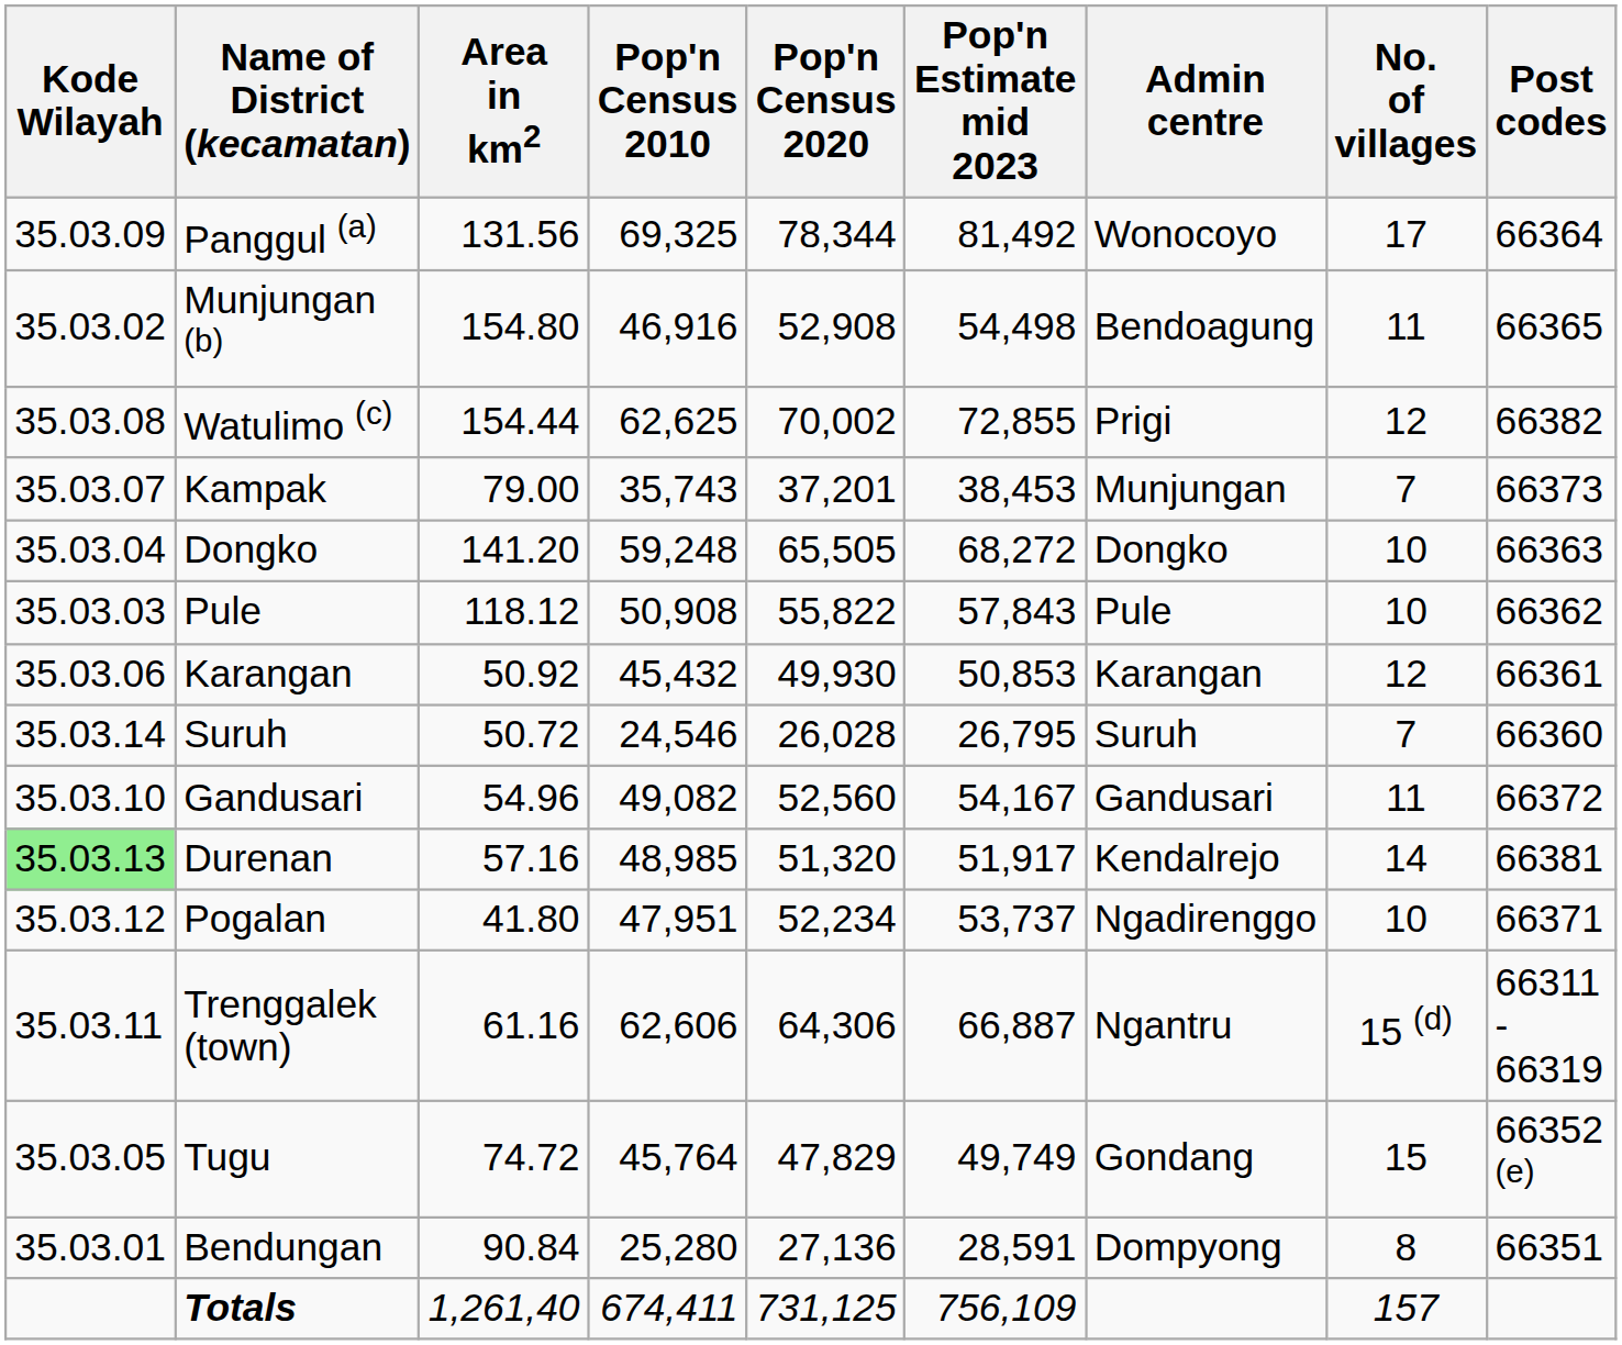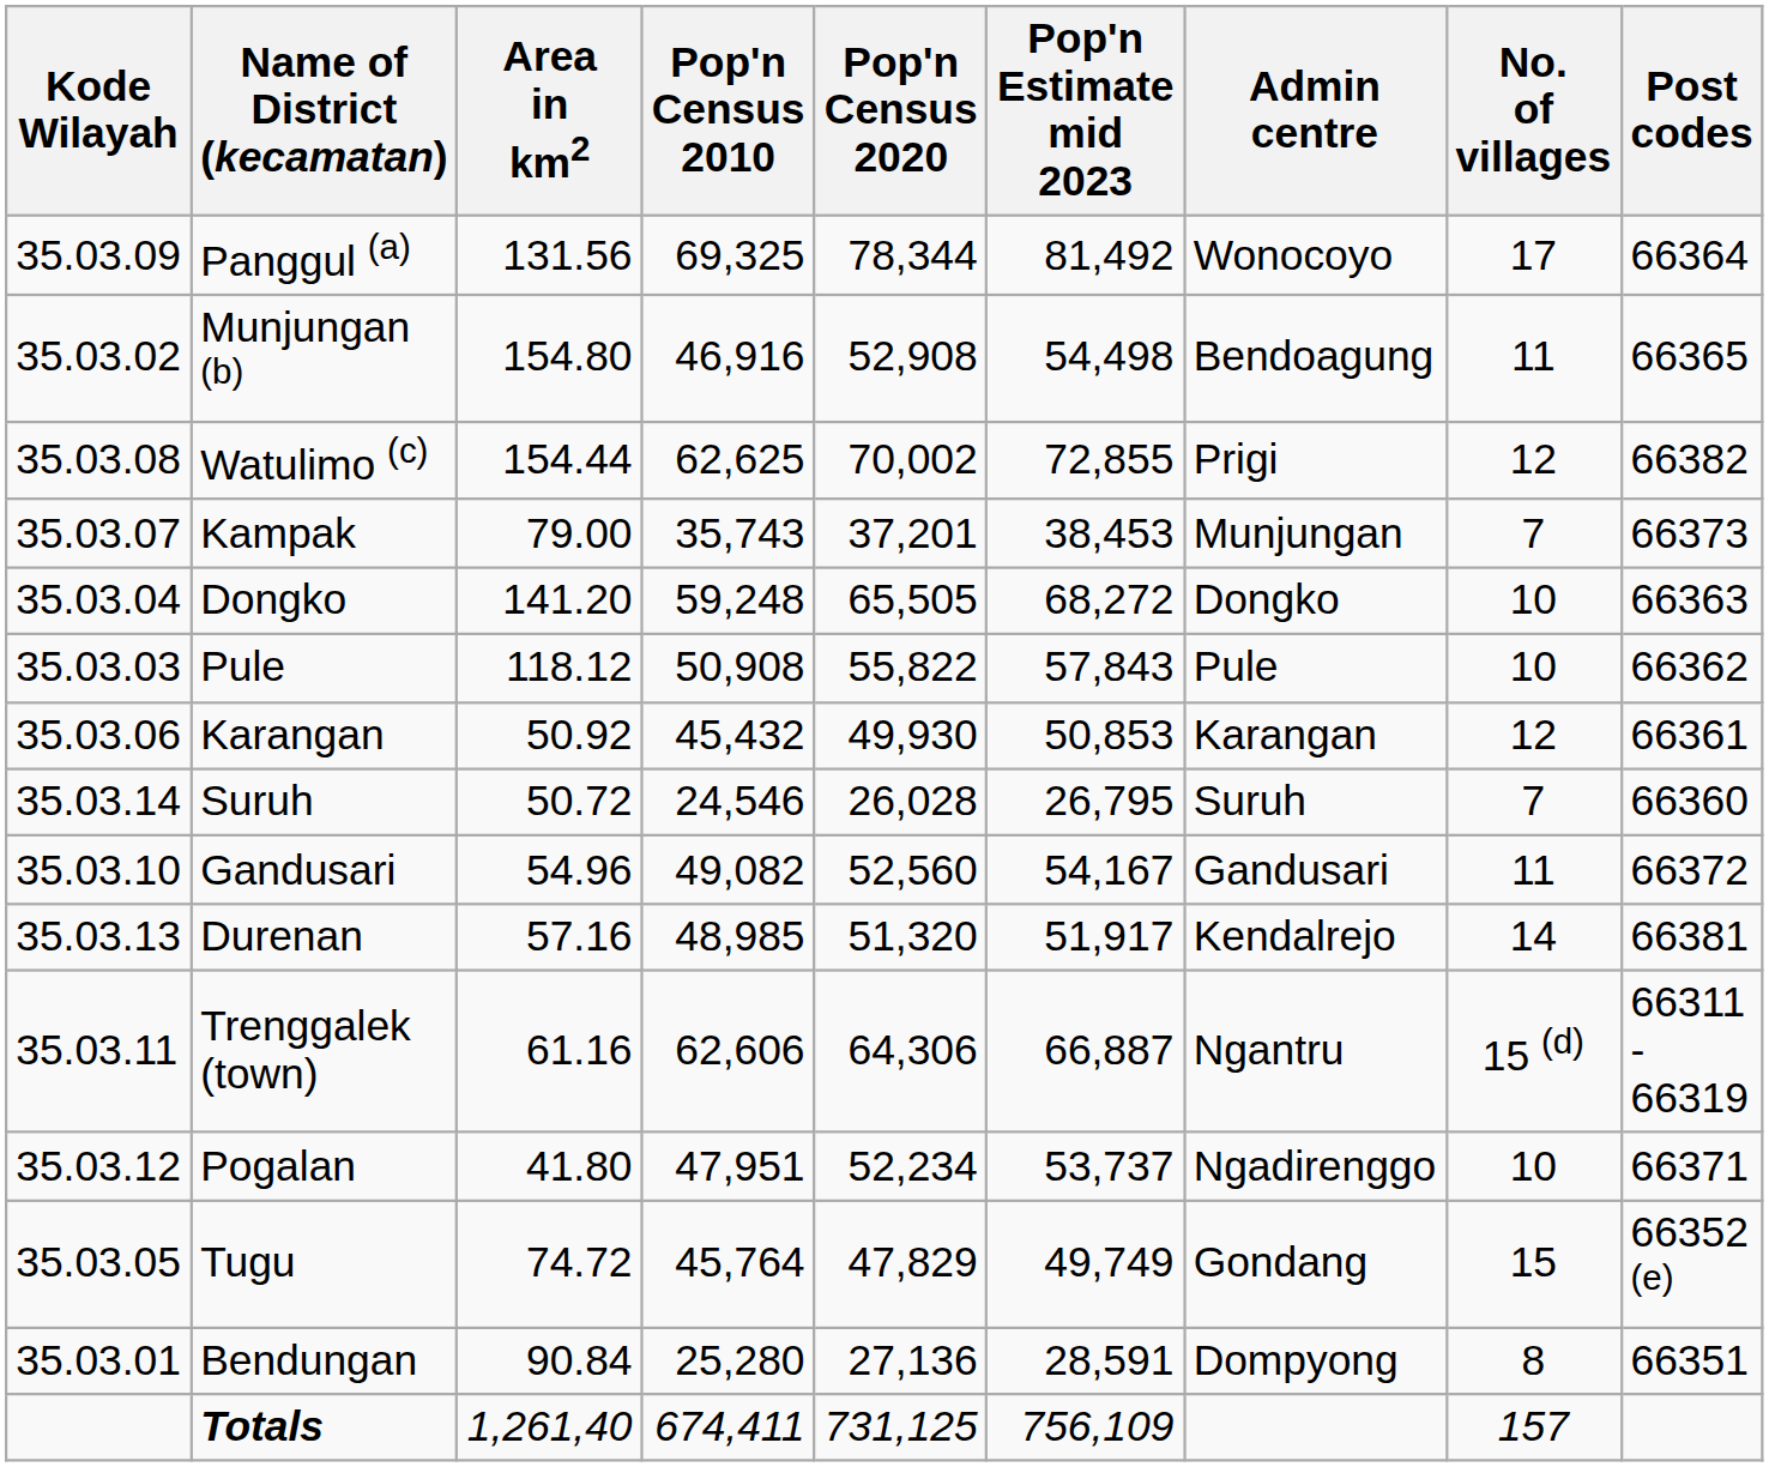Durenan | Kode Wilayah: lightgreen background -> no background
rows swapped: Pogalan <-> Trenggalek (town)
